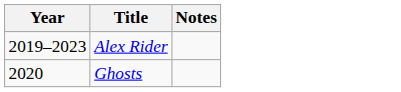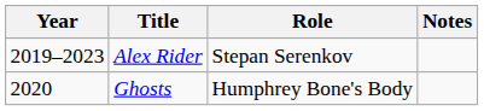+ column: Role | Stepan Serenkov | Humphrey Bone's Body
